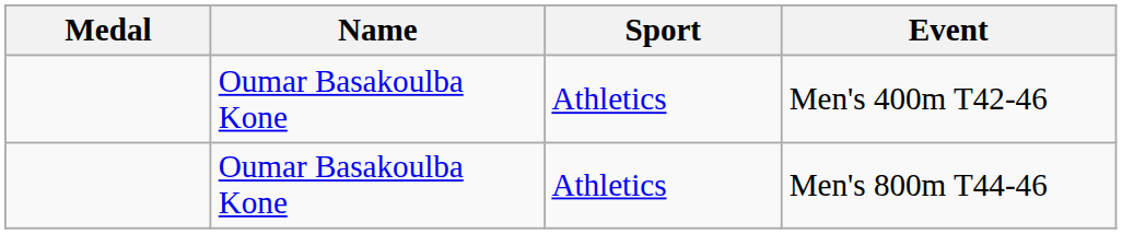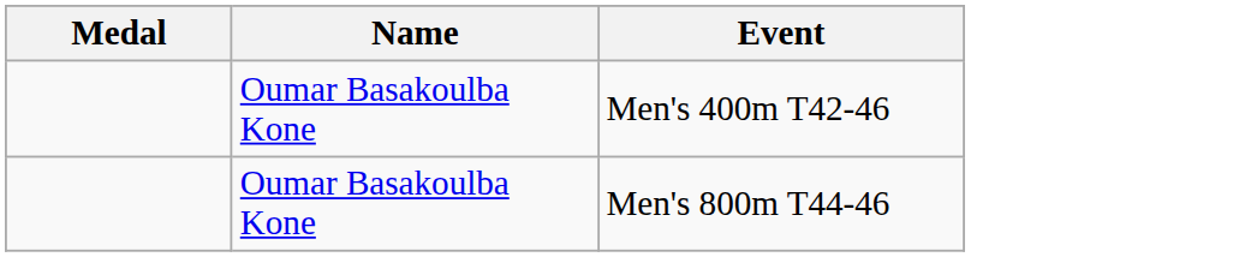- column: Sport | Athletics | Athletics
